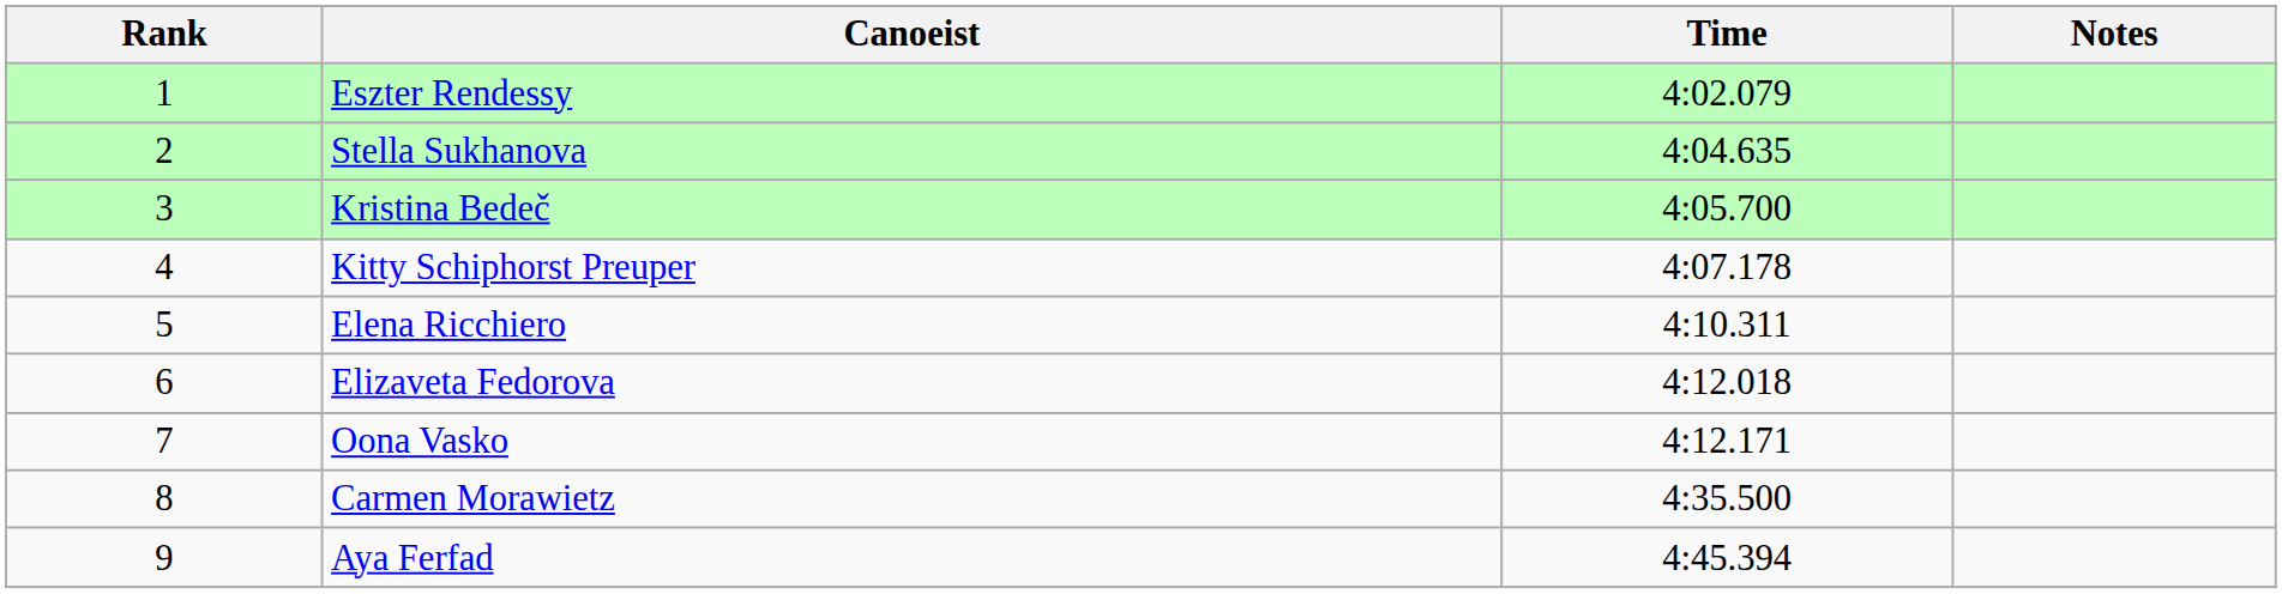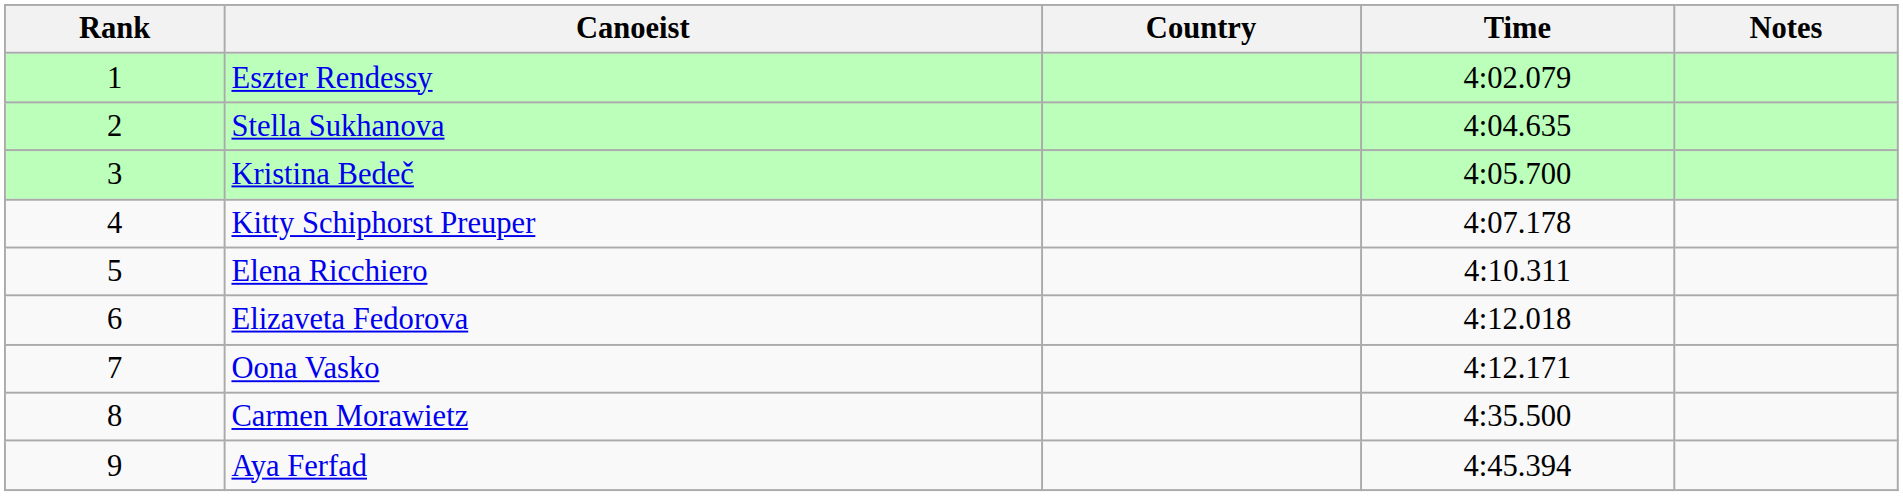+ column: Country
